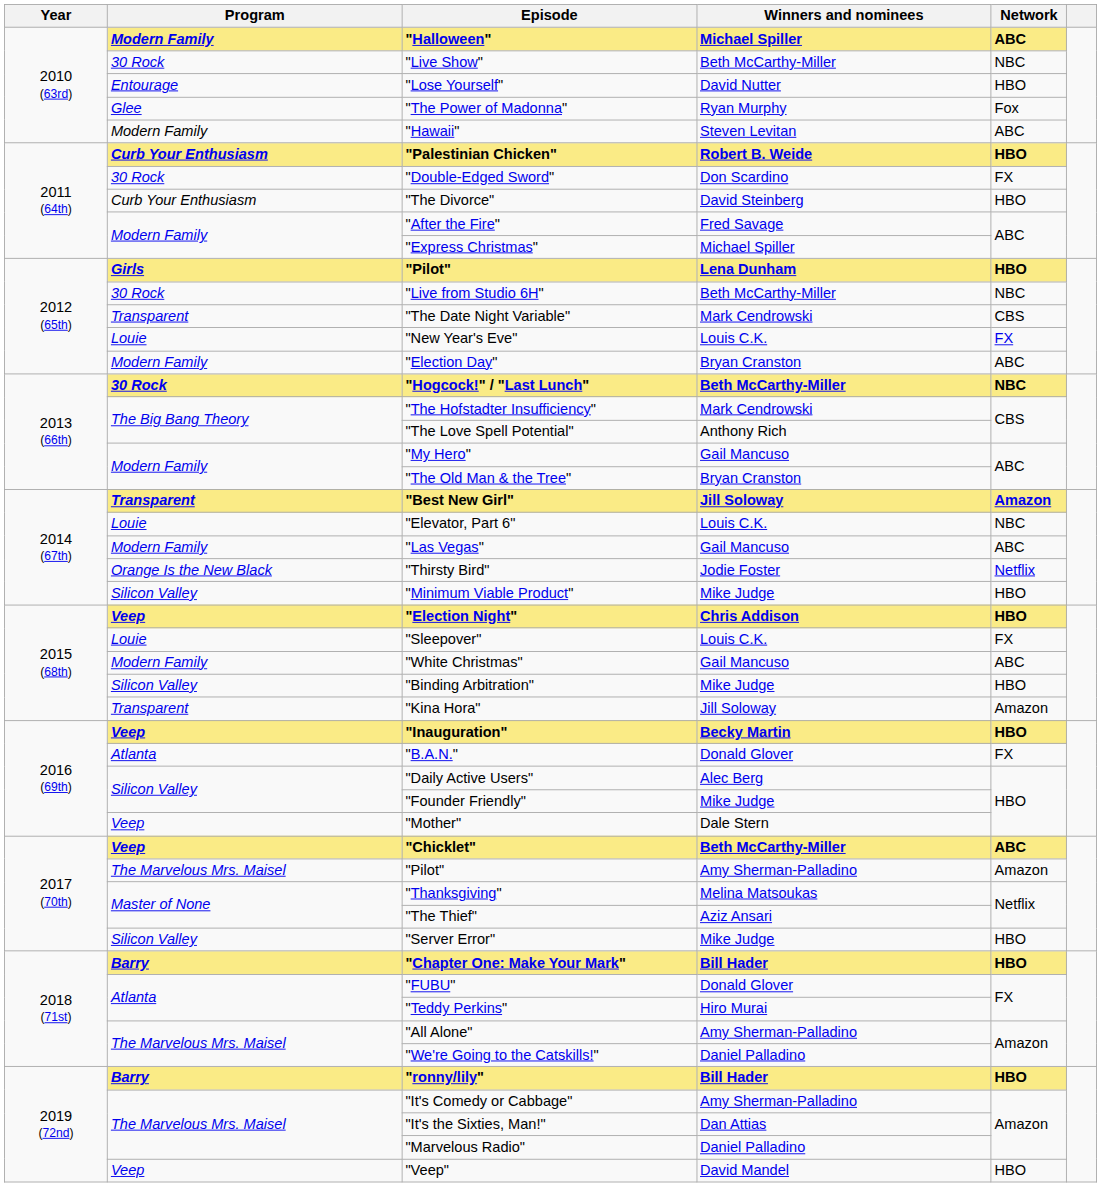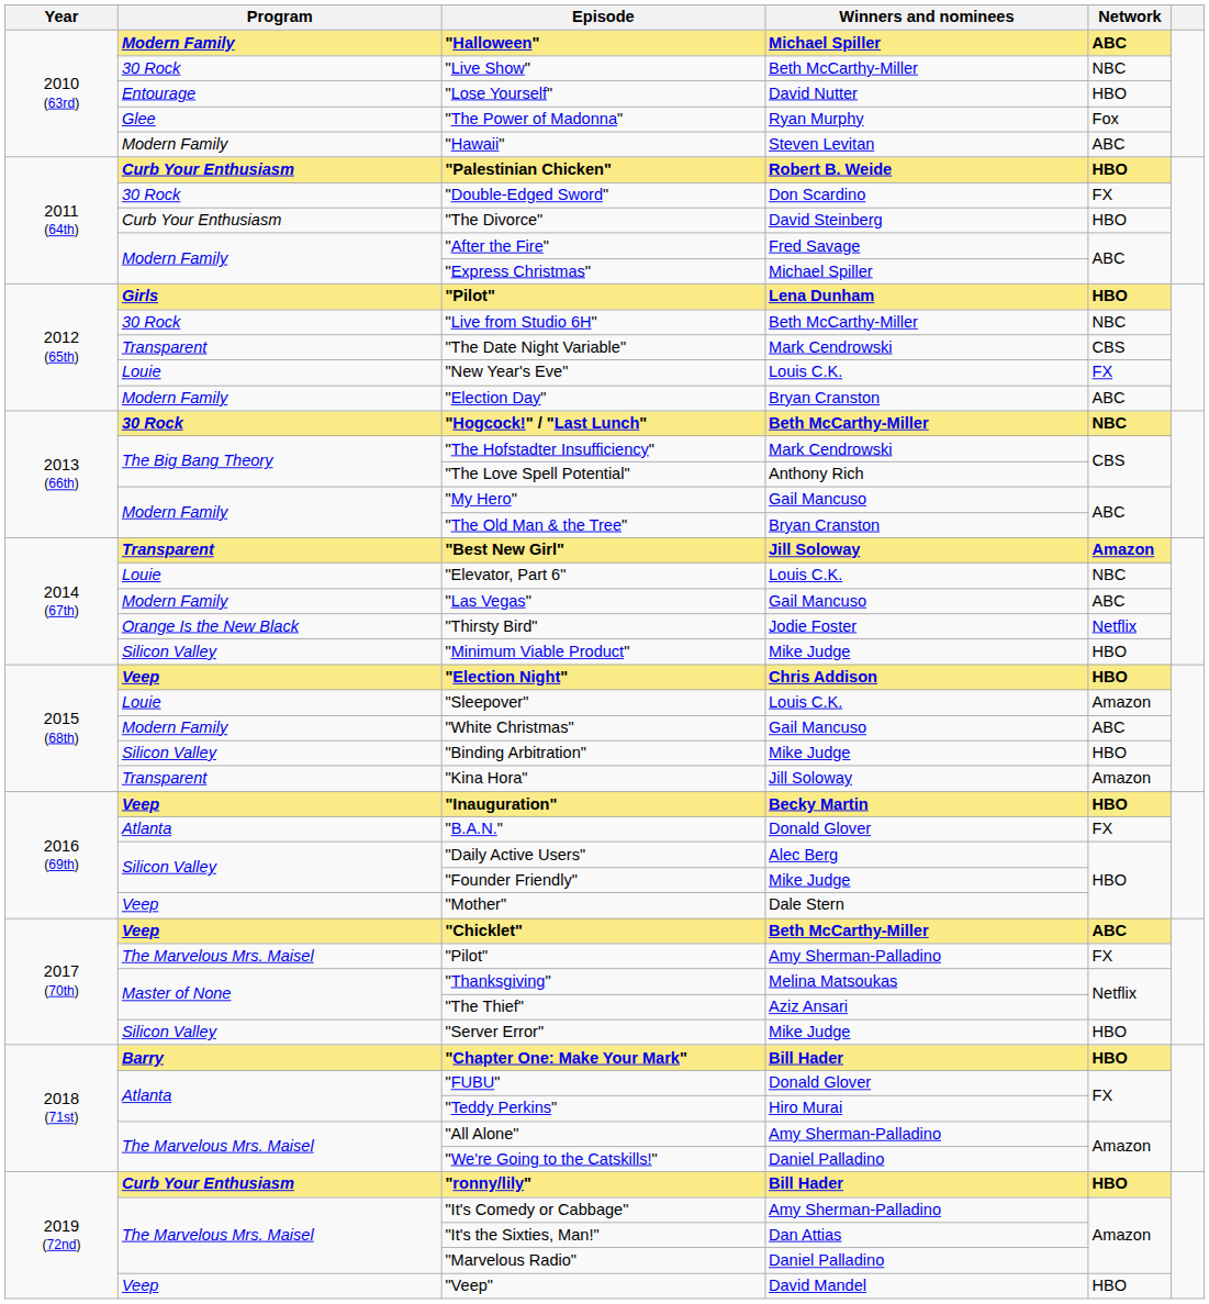"Sleepover" | Network: FX -> Amazon
"Pilot" / Amy Sherman-Palladino | Network: Amazon -> FX
"ronny/lily" | Program: Barry -> Curb Your Enthusiasm
